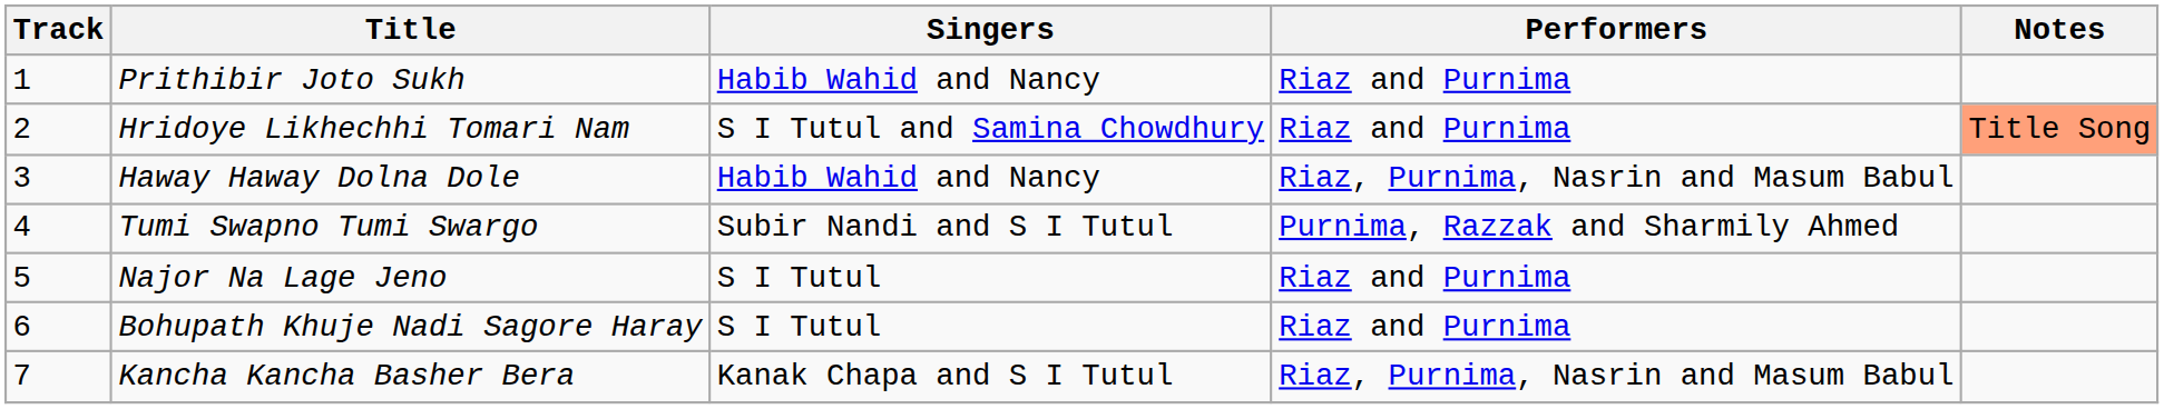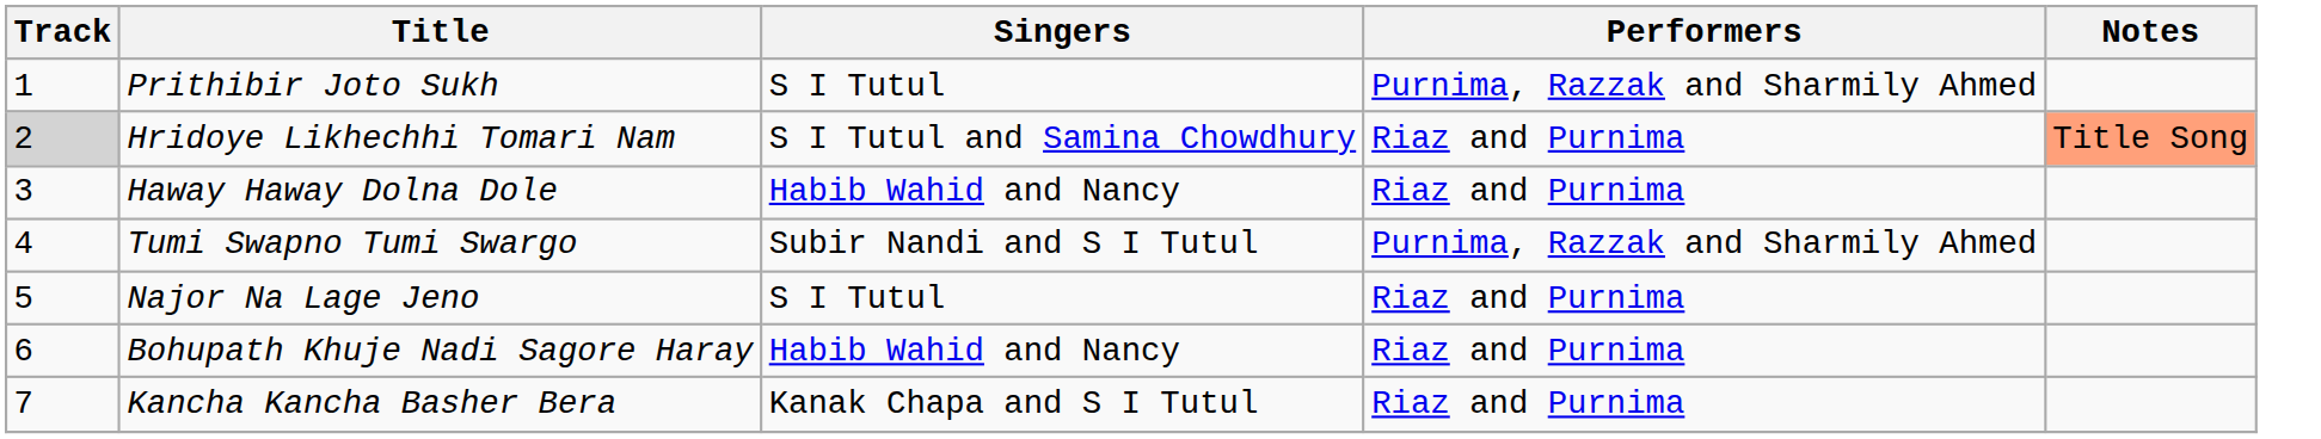Prithibir Joto Sukh | Singers: Habib Wahid and Nancy -> S I Tutul
Prithibir Joto Sukh | Performers: Riaz and Purnima -> Purnima, Razzak and Sharmily Ahmed
Hridoye Likhechhi Tomari Nam | Track: no background -> lightgrey background
Haway Haway Dolna Dole | Performers: Riaz, Purnima, Nasrin and Masum Babul -> Riaz and Purnima
Bohupath Khuje Nadi Sagore Haray | Singers: S I Tutul -> Habib Wahid and Nancy
Kancha Kancha Basher Bera | Performers: Riaz, Purnima, Nasrin and Masum Babul -> Riaz and Purnima
